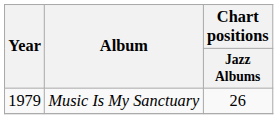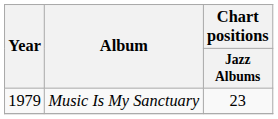Music Is My Sanctuary | Chart positions / Jazz Albums: 26 -> 23
